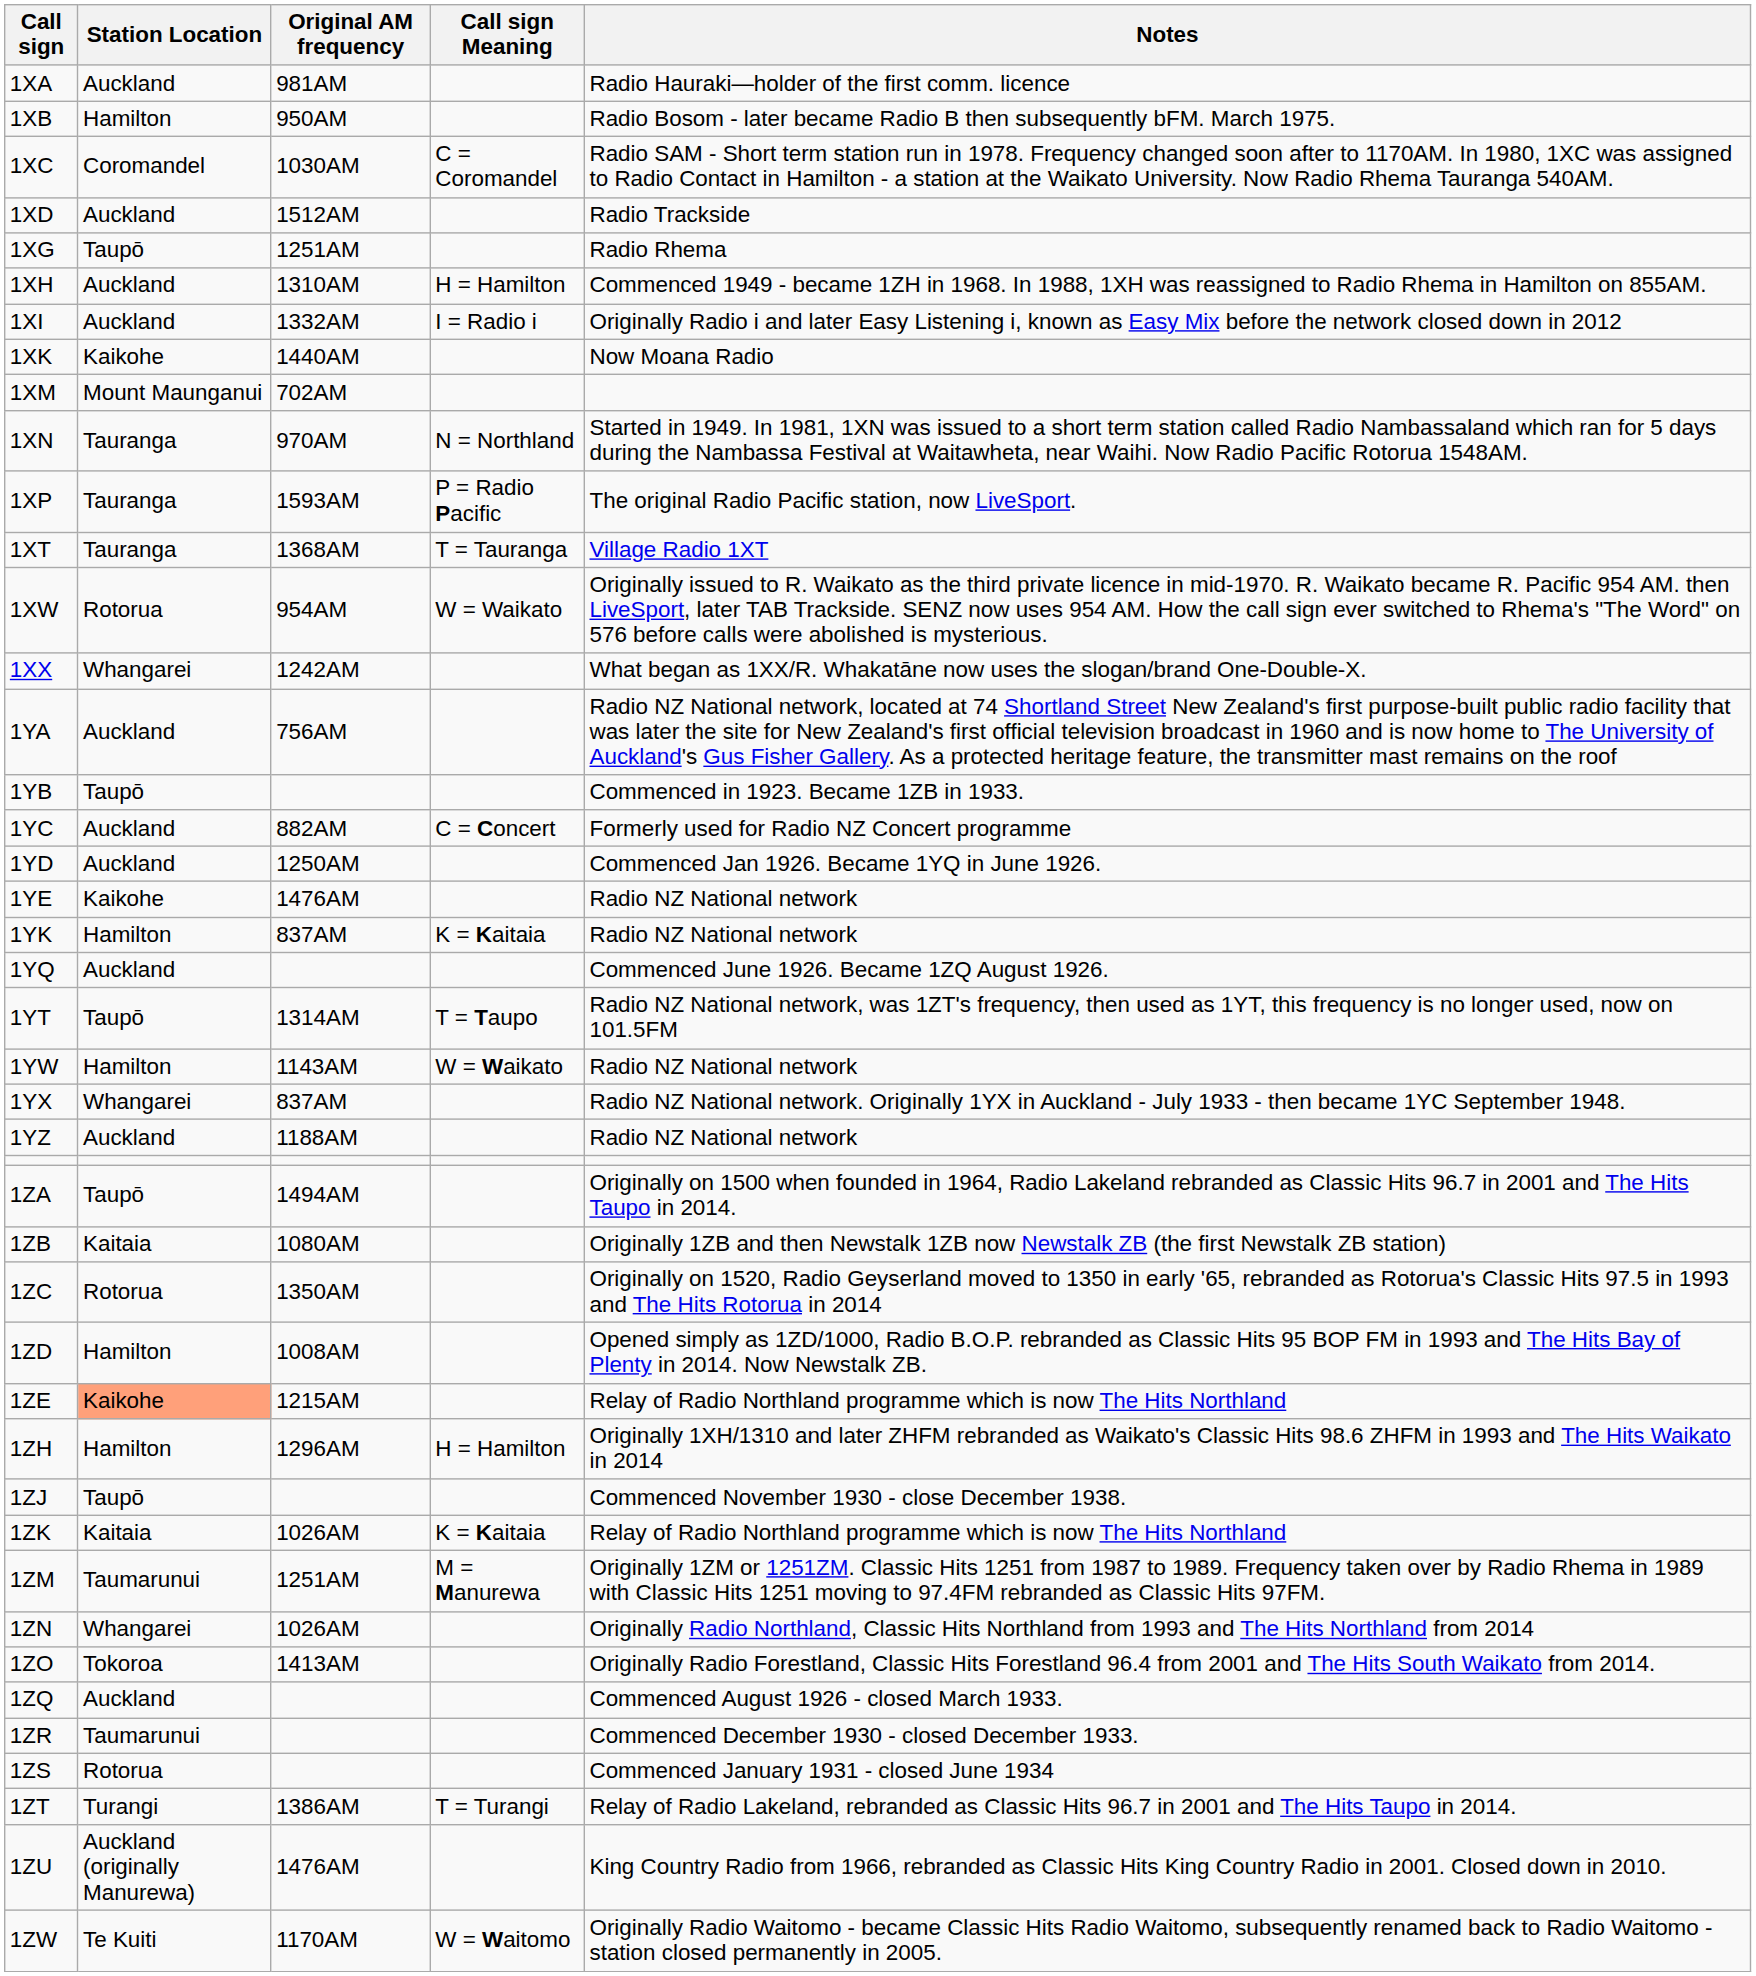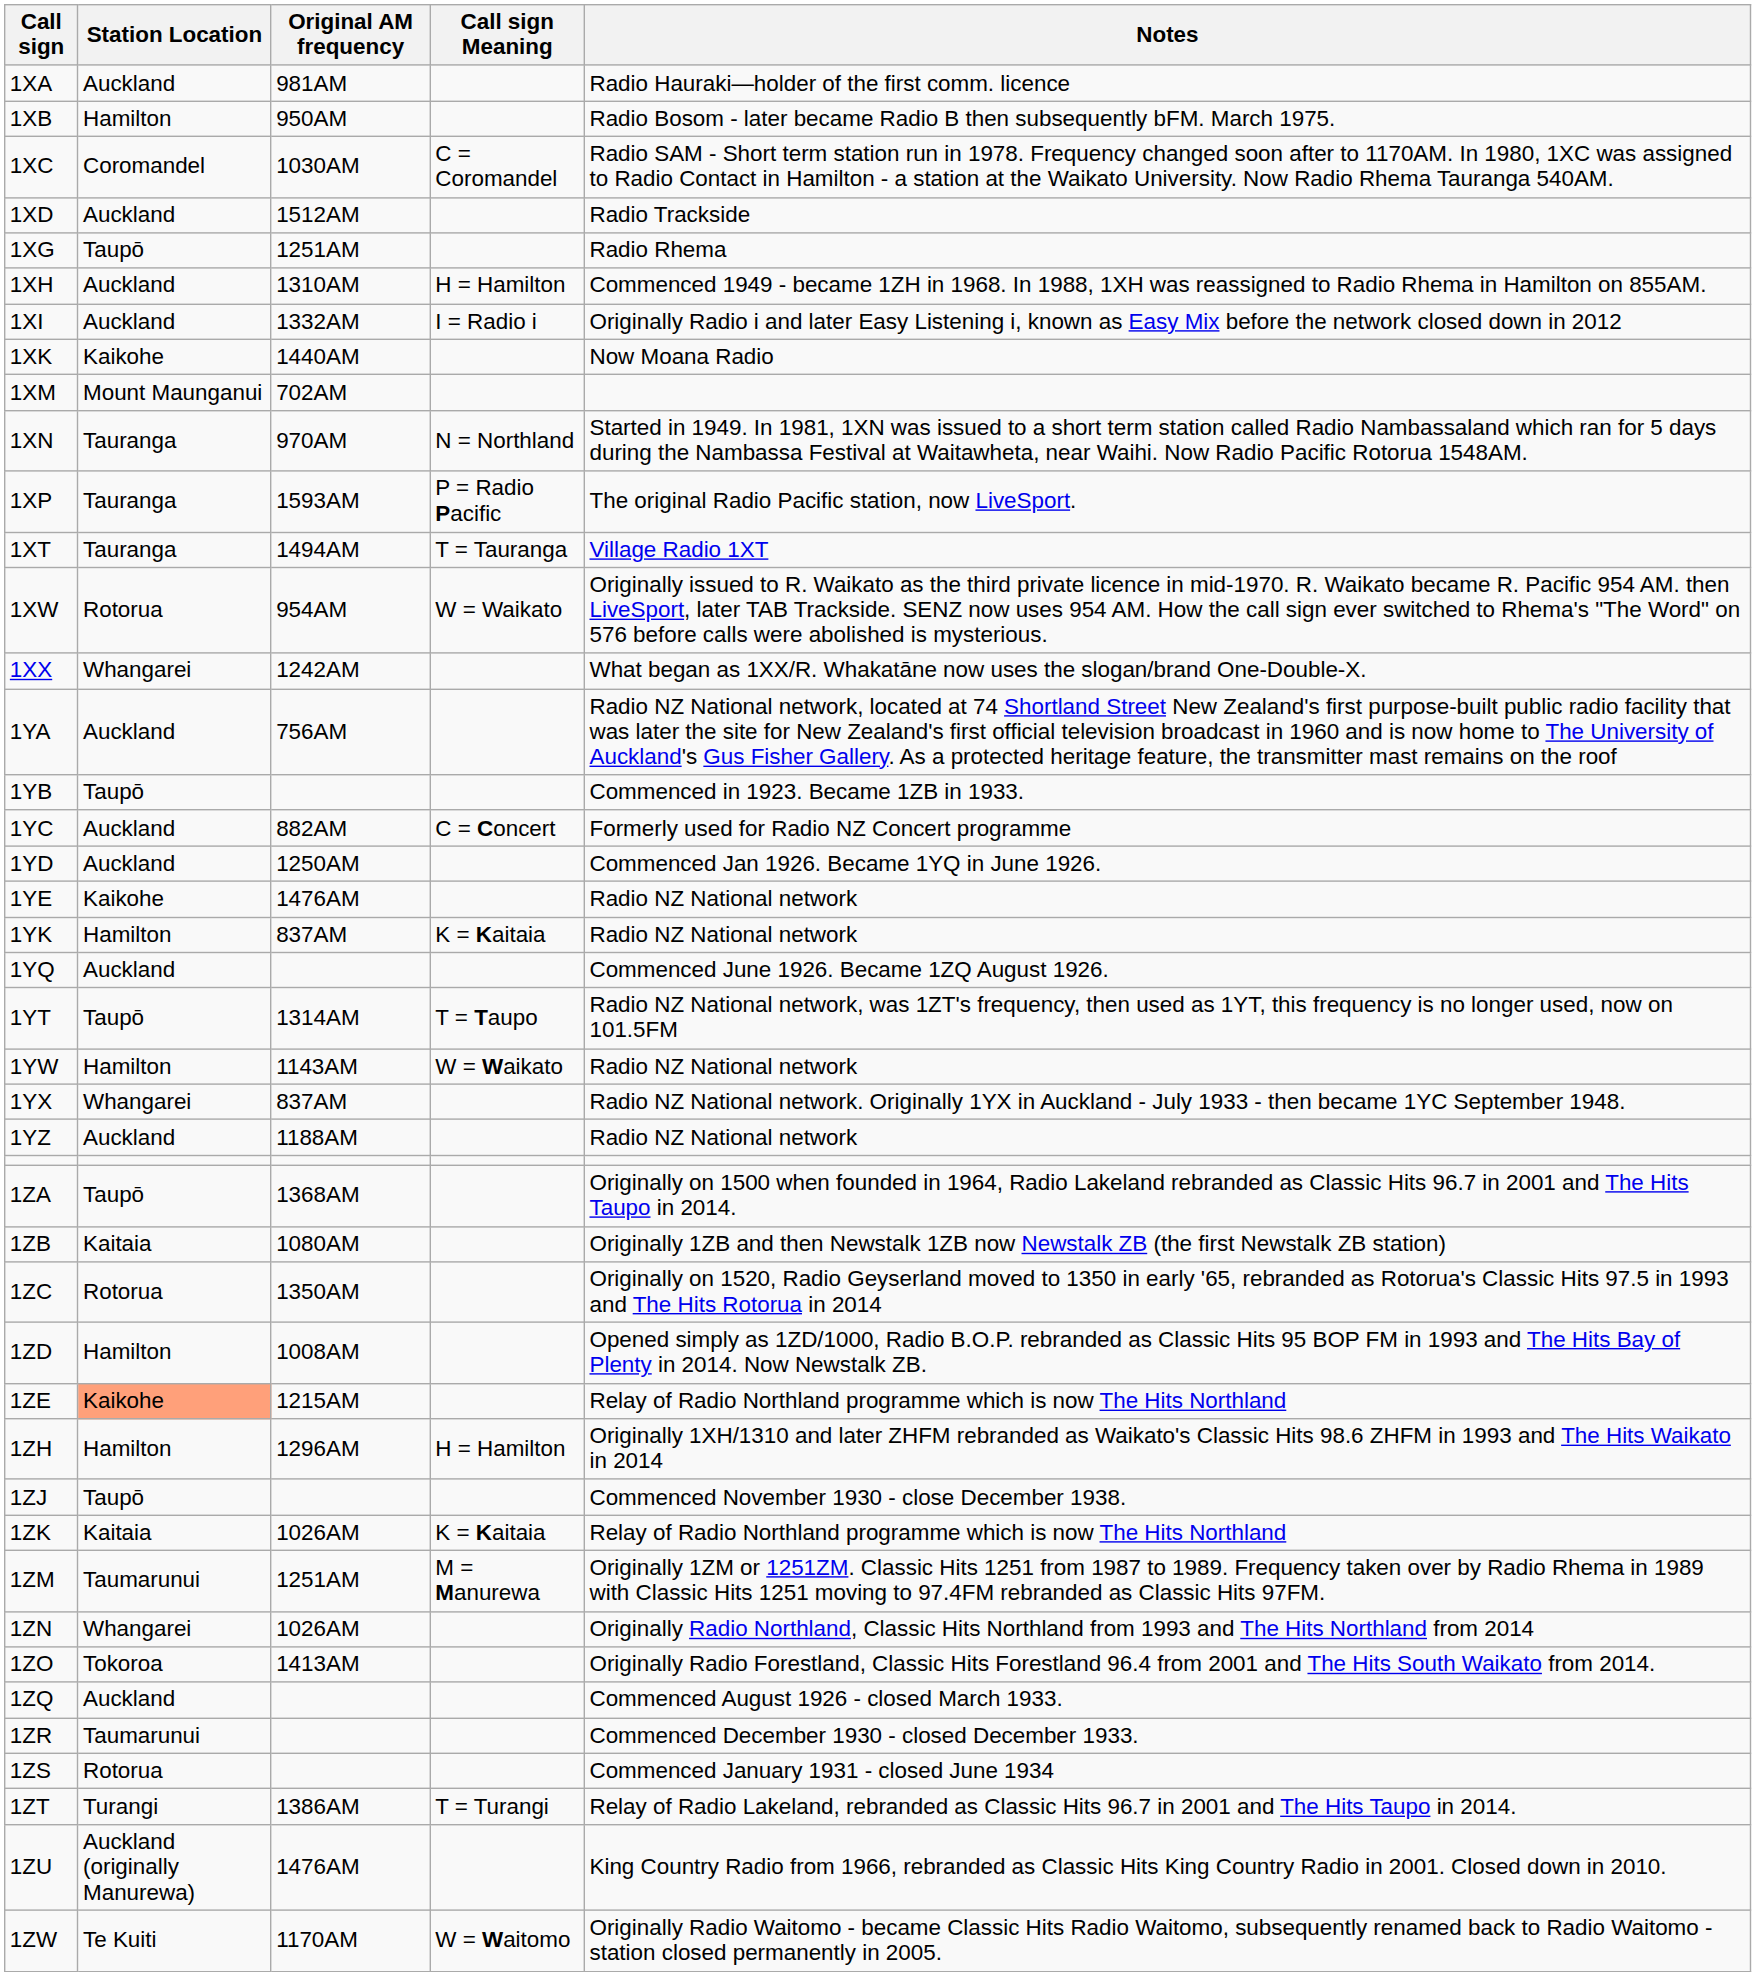1XT | Original AM frequency: 1368AM -> 1494AM
1ZA | Original AM frequency: 1494AM -> 1368AM
